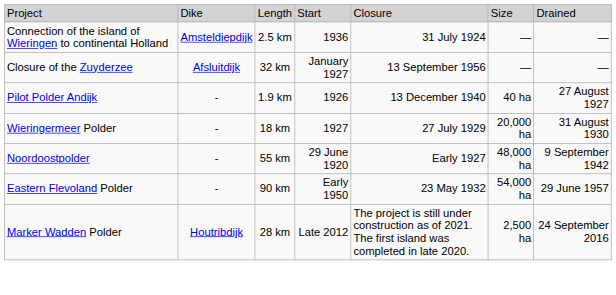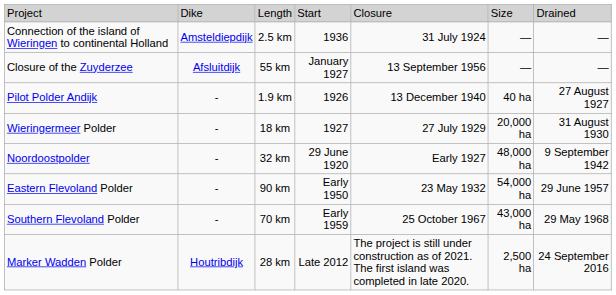Closure of the Zuyderzee | column 3: 32 km -> 55 km
Noordoostpolder | column 3: 55 km -> 32 km
+ row: Southern Flevoland Polder | - | 70 km | Early 1959 | 25 October 1967 | 43,000 ha | 29 May 1968
